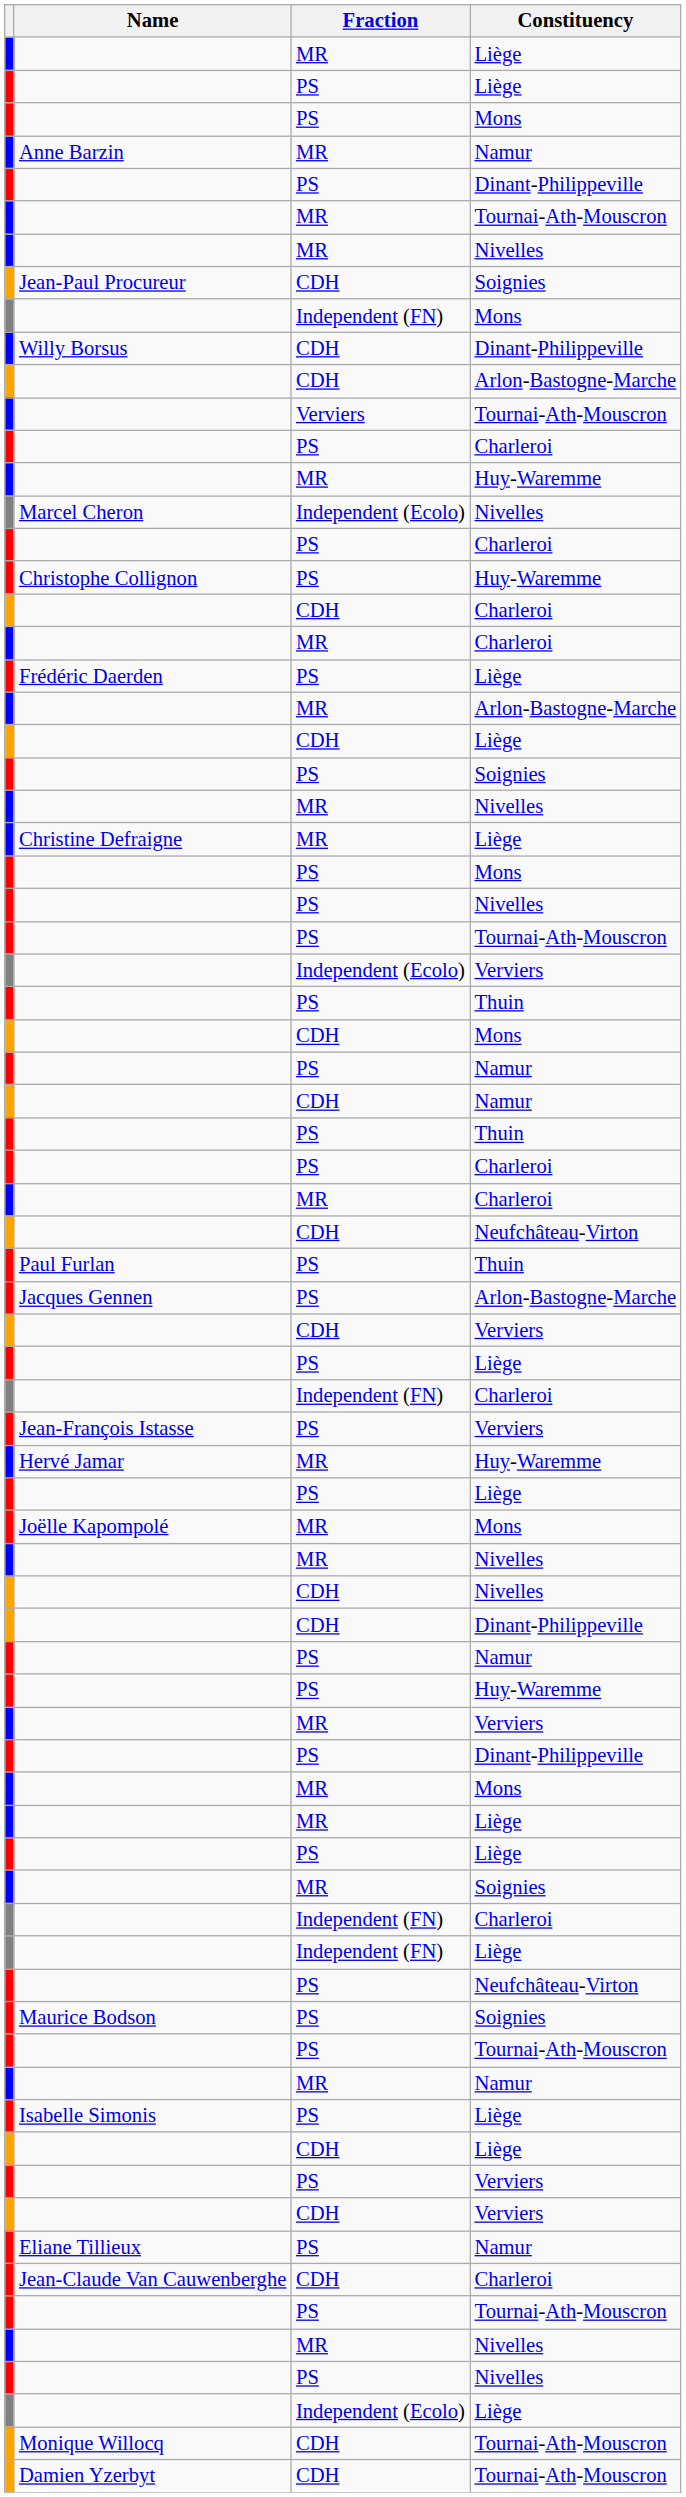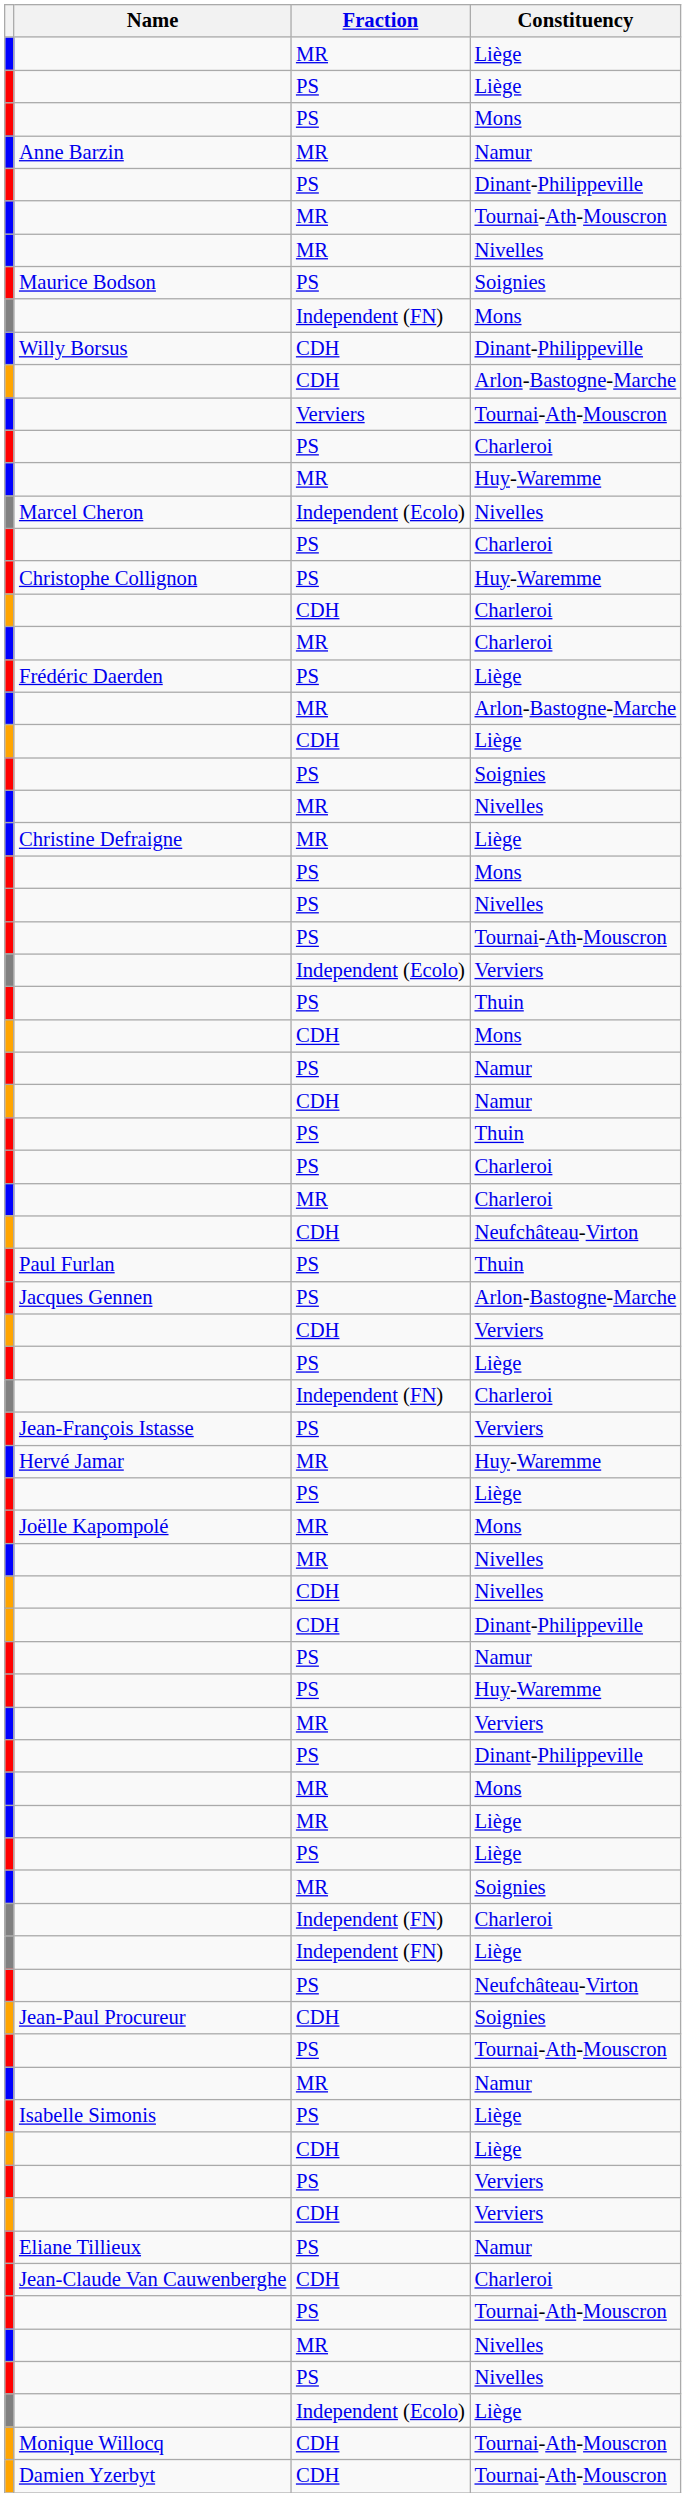rows swapped: Maurice Bodson <-> Jean-Paul Procureur
